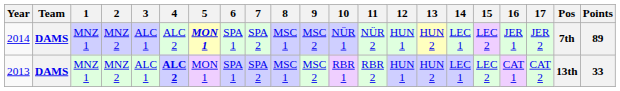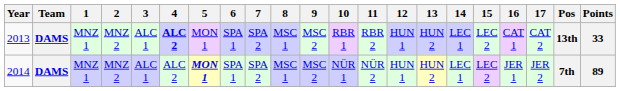rows swapped: 2013 <-> 2014
